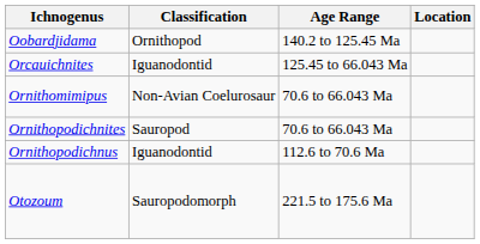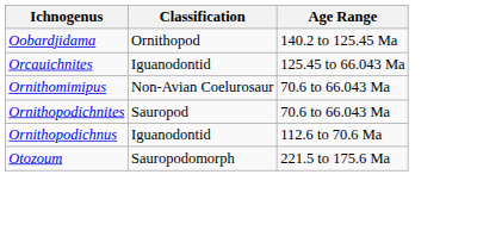- column: Location
